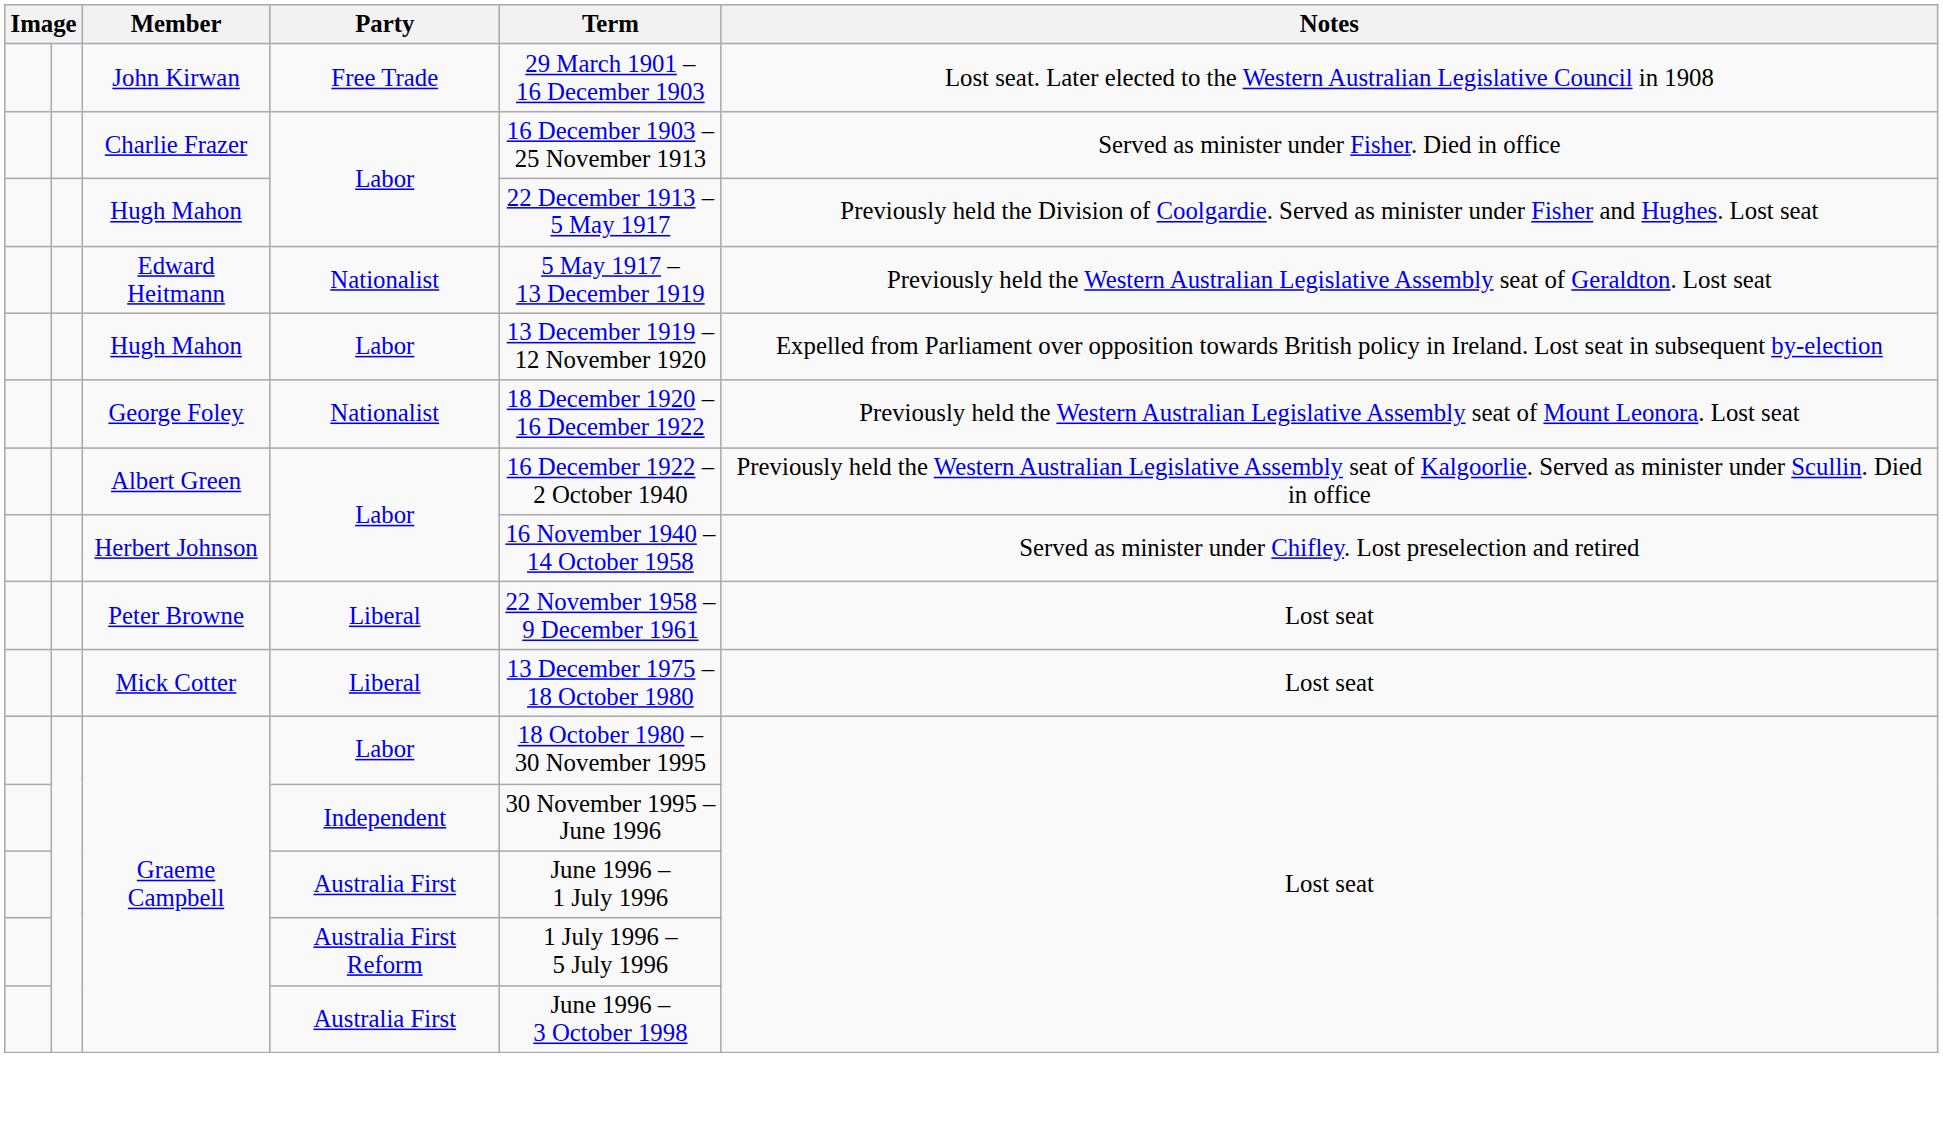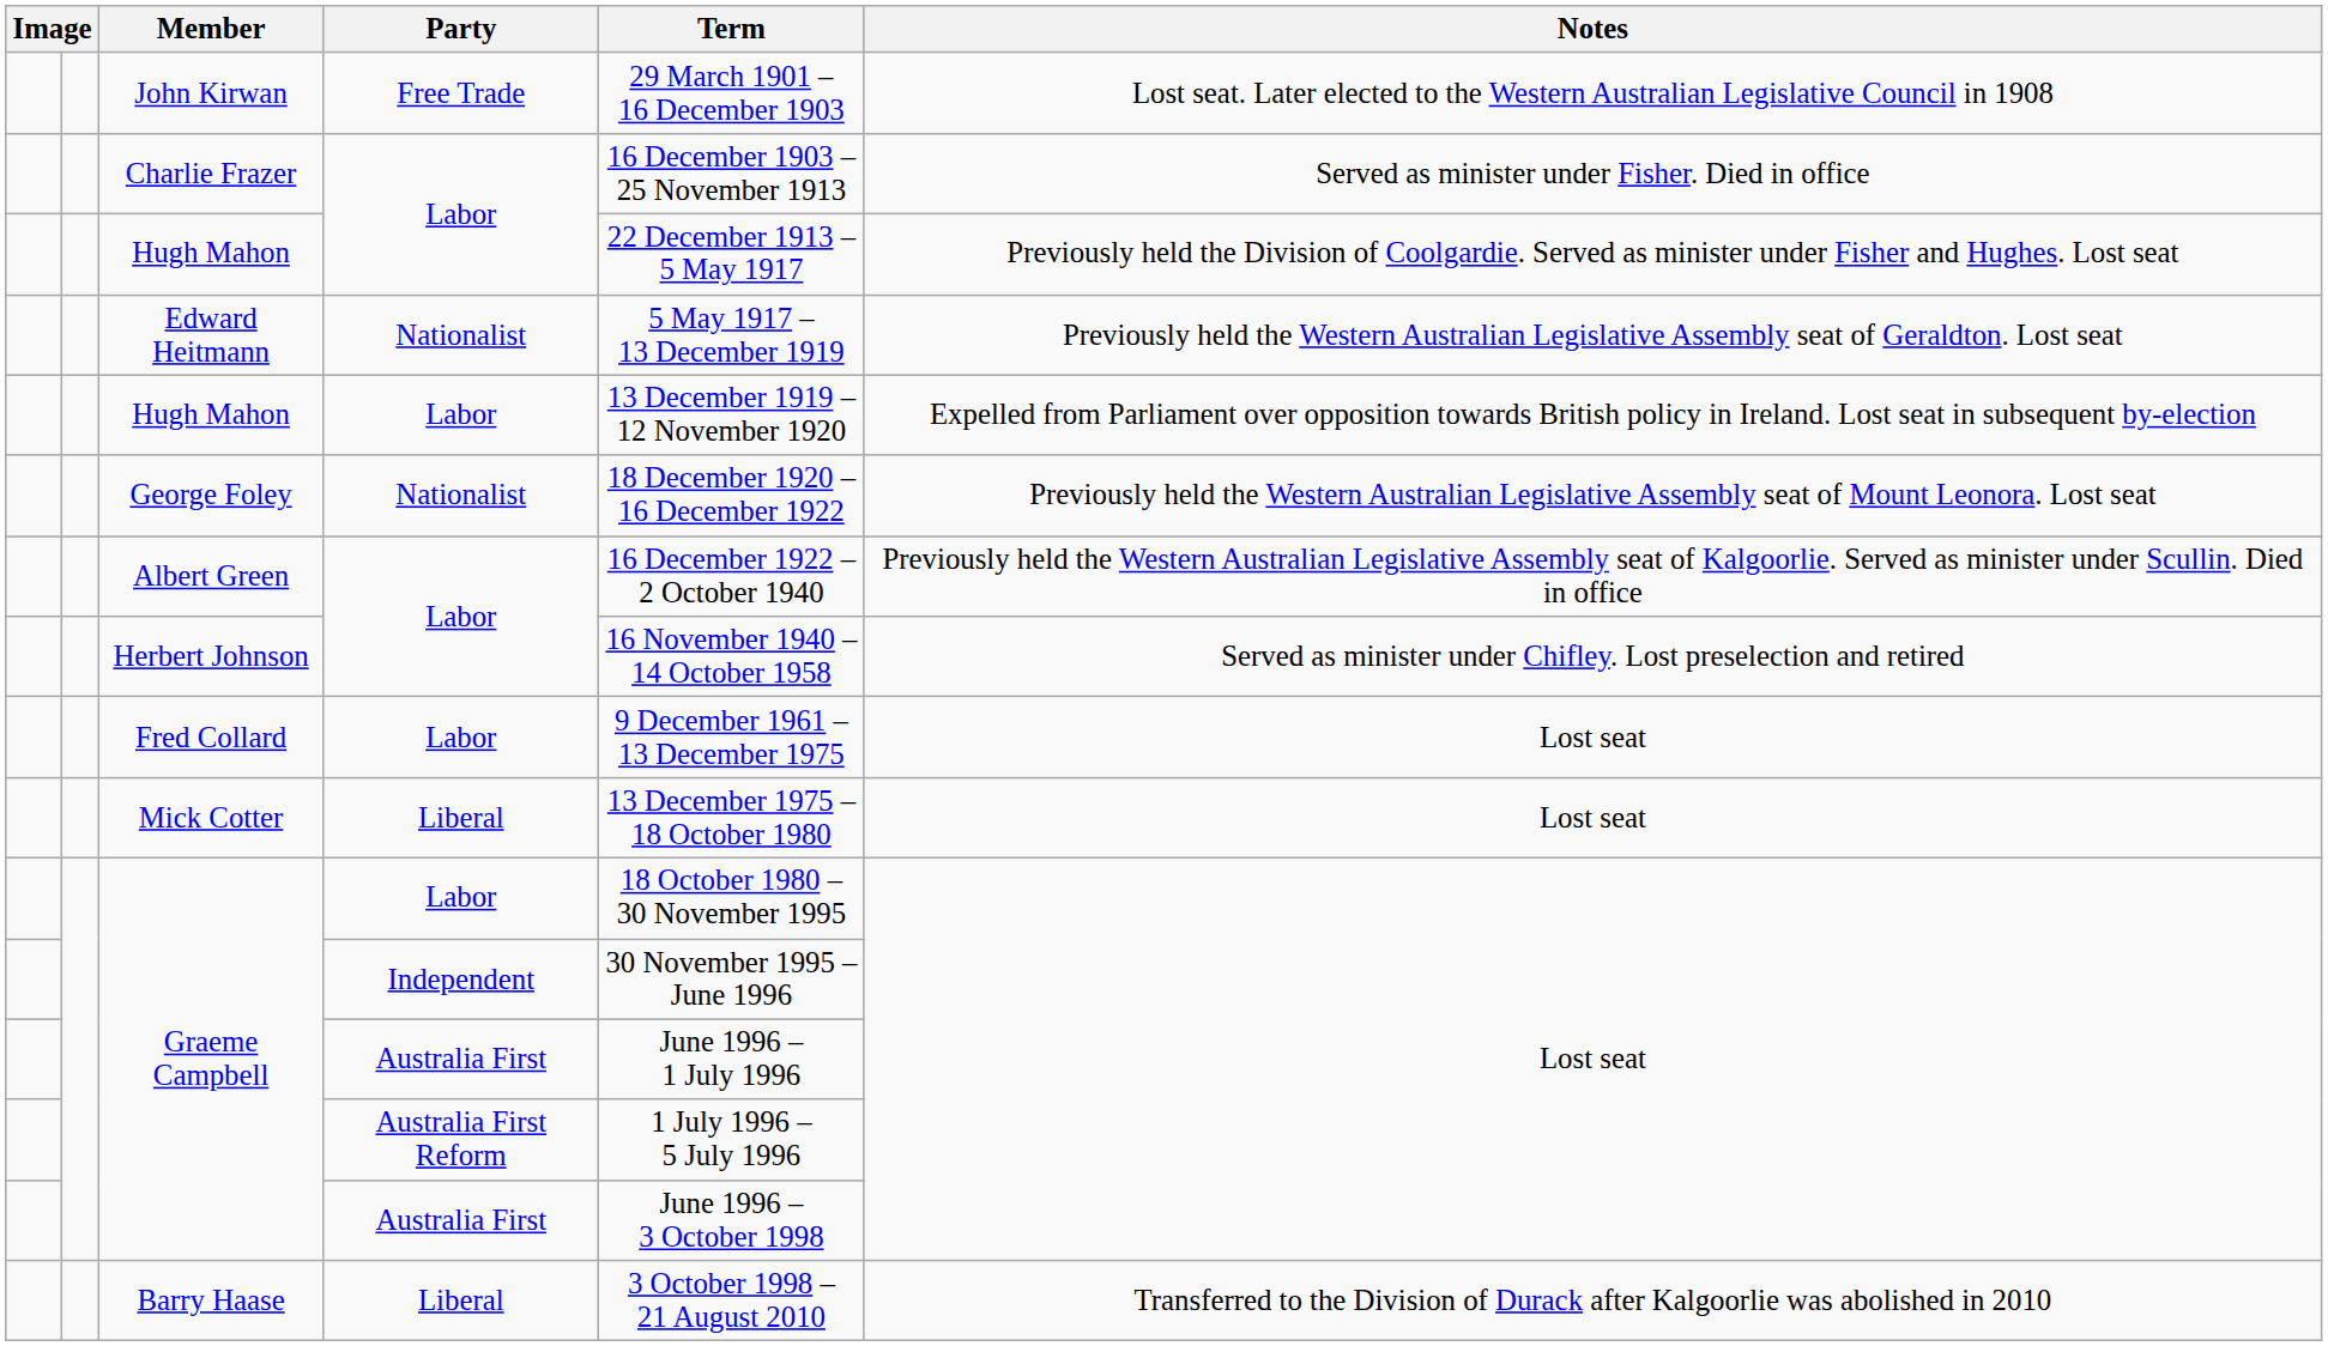- row: Peter Browne | Liberal | 22 November 1958 – 9 December 1961 | Lost seat
+ row: Fred Collard | Labor | 9 December 1961 – 13 December 1975 | Lost seat
+ row: Barry Haase | Liberal | 3 October 1998 – 21 August 2010 | Transferred to the Division of Durack after Kalgoorlie was abolished in 2010
